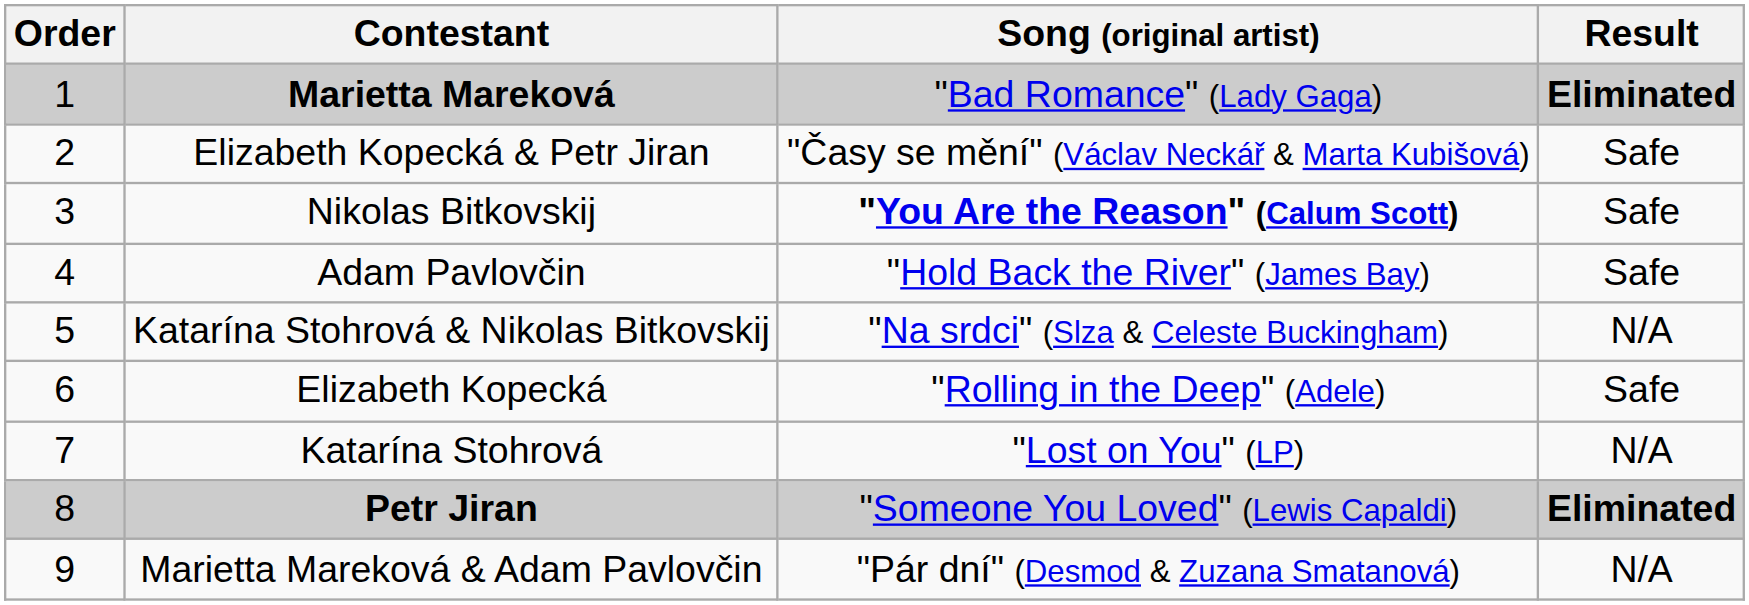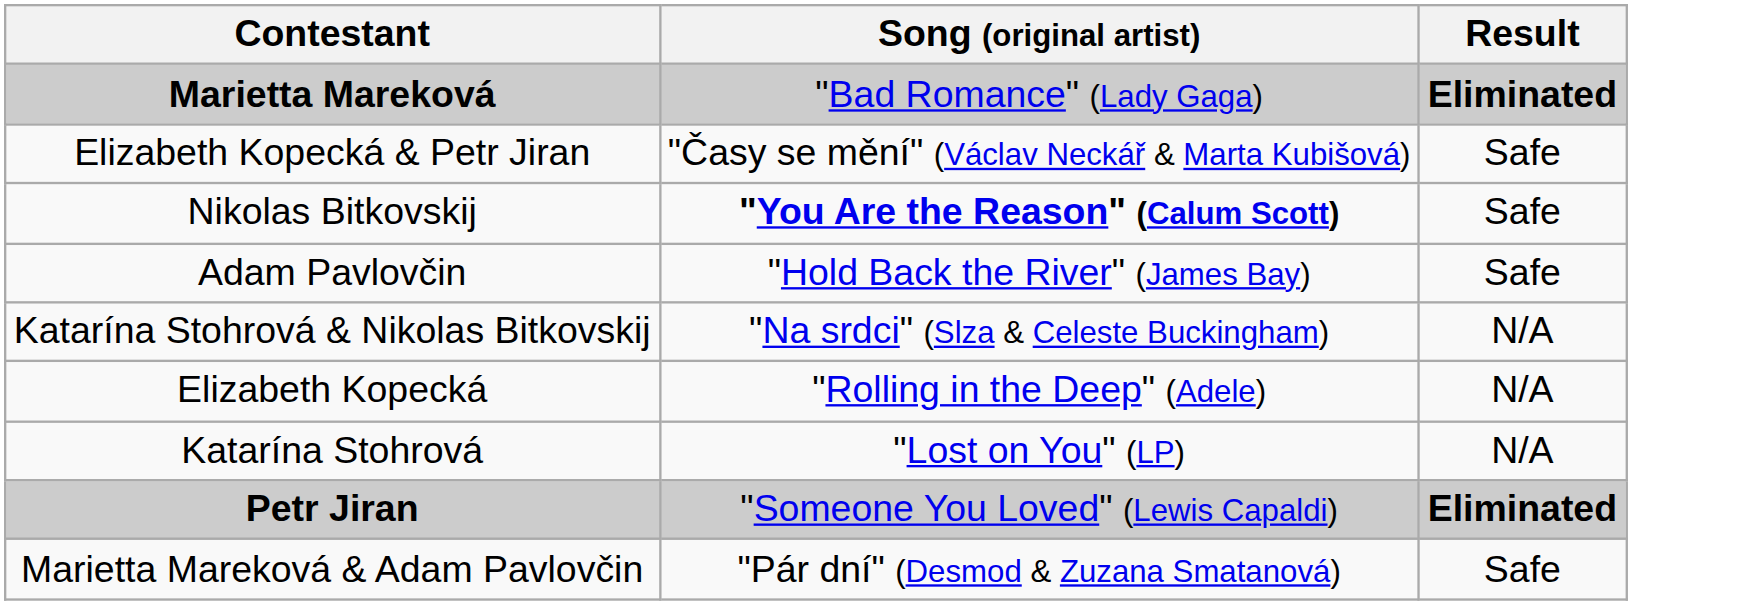- column: Order | 1 | 2 | 3 | 4 | 5 | 6 | 7 | 8 | 9
Elizabeth Kopecká | Result: Safe -> N/A
Marietta Mareková & Adam Pavlovčin | Result: N/A -> Safe
